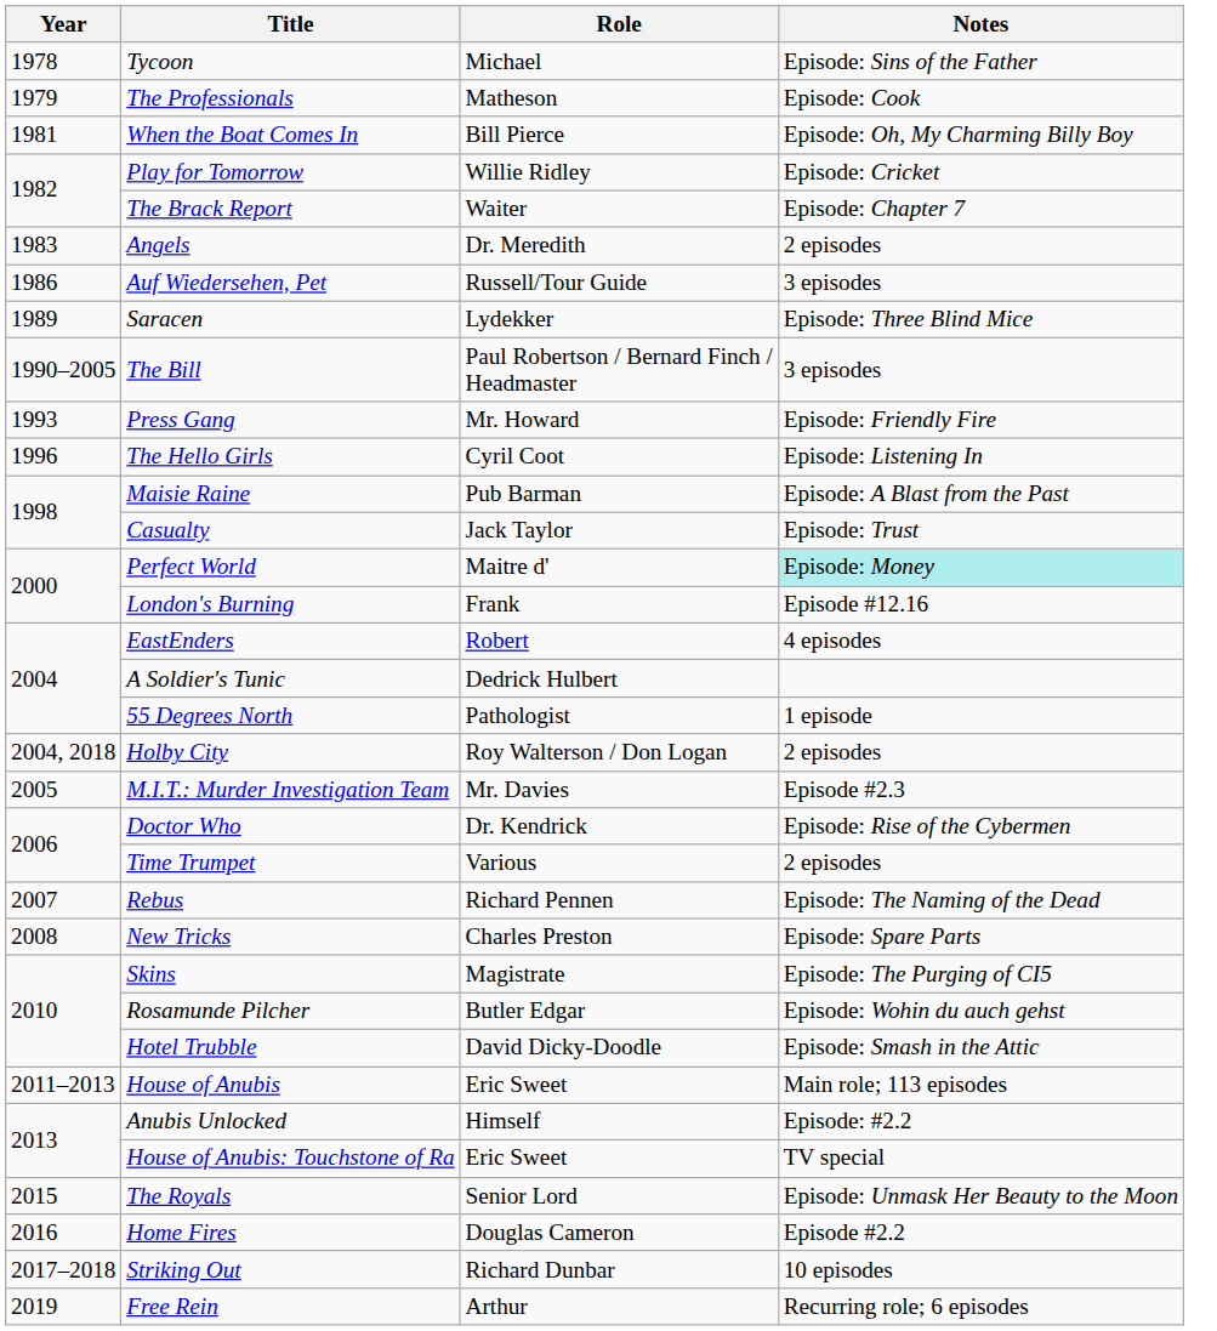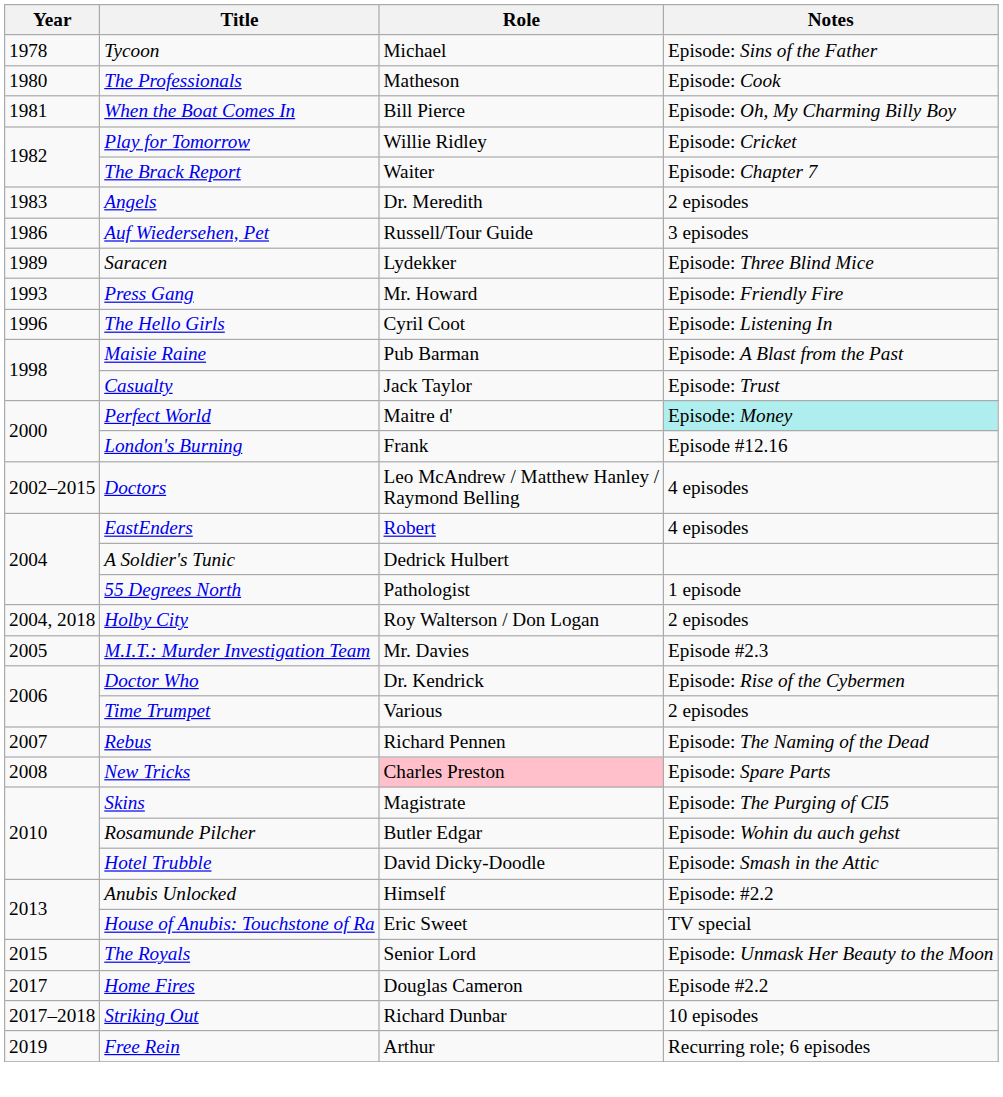The Professionals | Year: 1979 -> 1980
- row: 1990–2005 | The Bill | Paul Robertson / Bernard Finch / Headmaster | 3 episodes
+ row: 2002–2015 | Doctors | Leo McAndrew / Matthew Hanley / Raymond Belling | 4 episodes
New Tricks | Role: no background -> pink background
- row: 2011–2013 | House of Anubis | Eric Sweet | Main role; 113 episodes
Home Fires | Year: 2016 -> 2017
